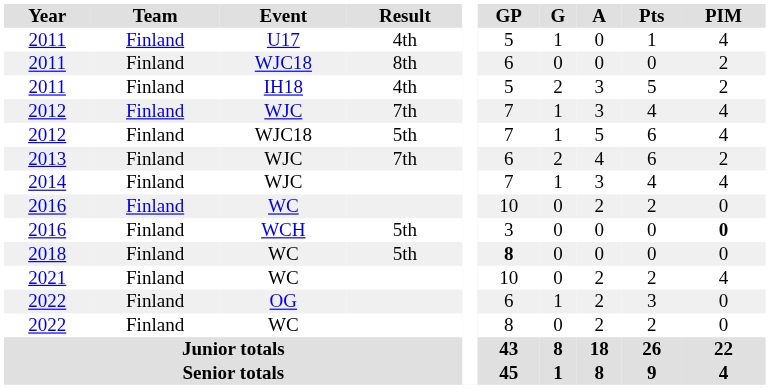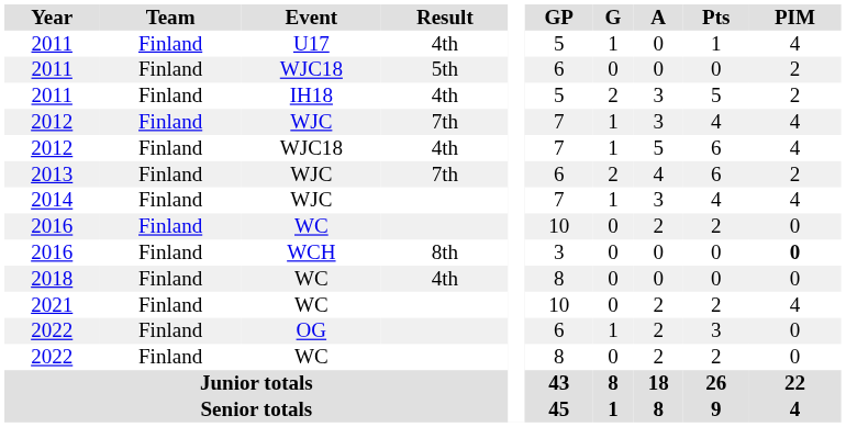2011 / WJC18 | Result: 8th -> 5th
2012 / WJC18 | Result: 5th -> 4th
2016 / WCH | Result: 5th -> 8th
2018 | Result: 5th -> 4th
2018 | GP: bold -> normal
